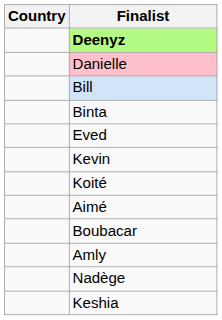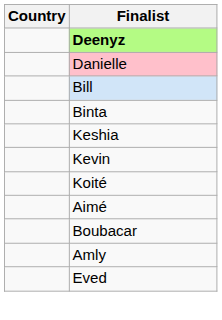rows swapped: Eved <-> Keshia
- row: Nadège
